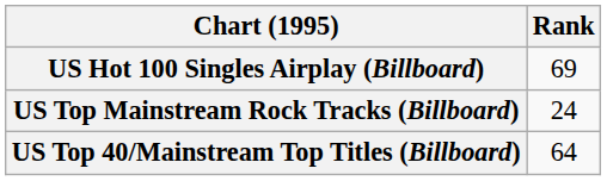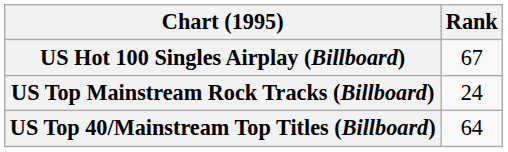US Hot 100 Singles Airplay (Billboard) | Rank: 69 -> 67
